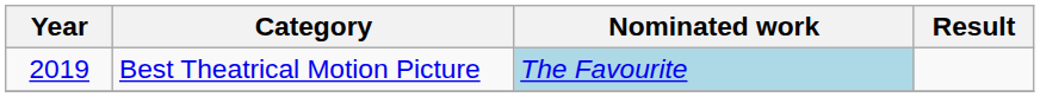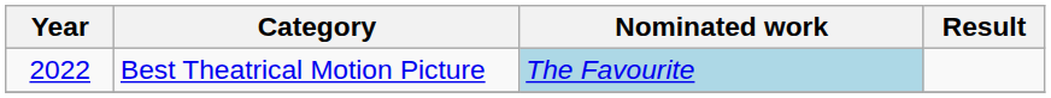Best Theatrical Motion Picture | Year: 2019 -> 2022
